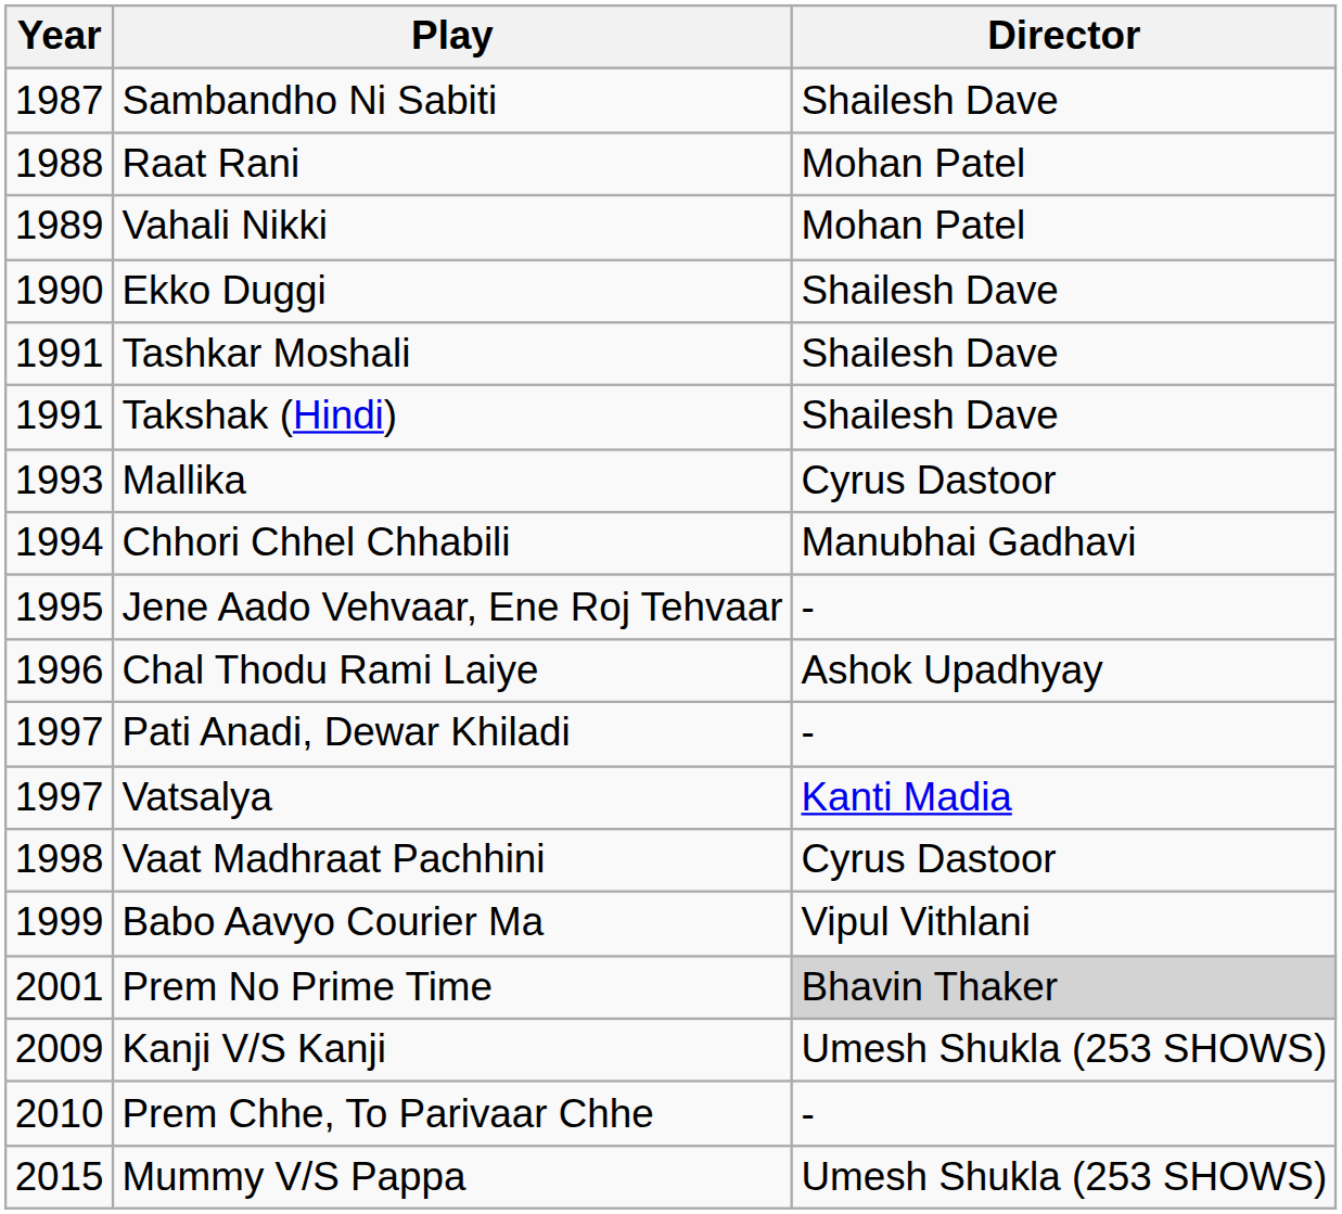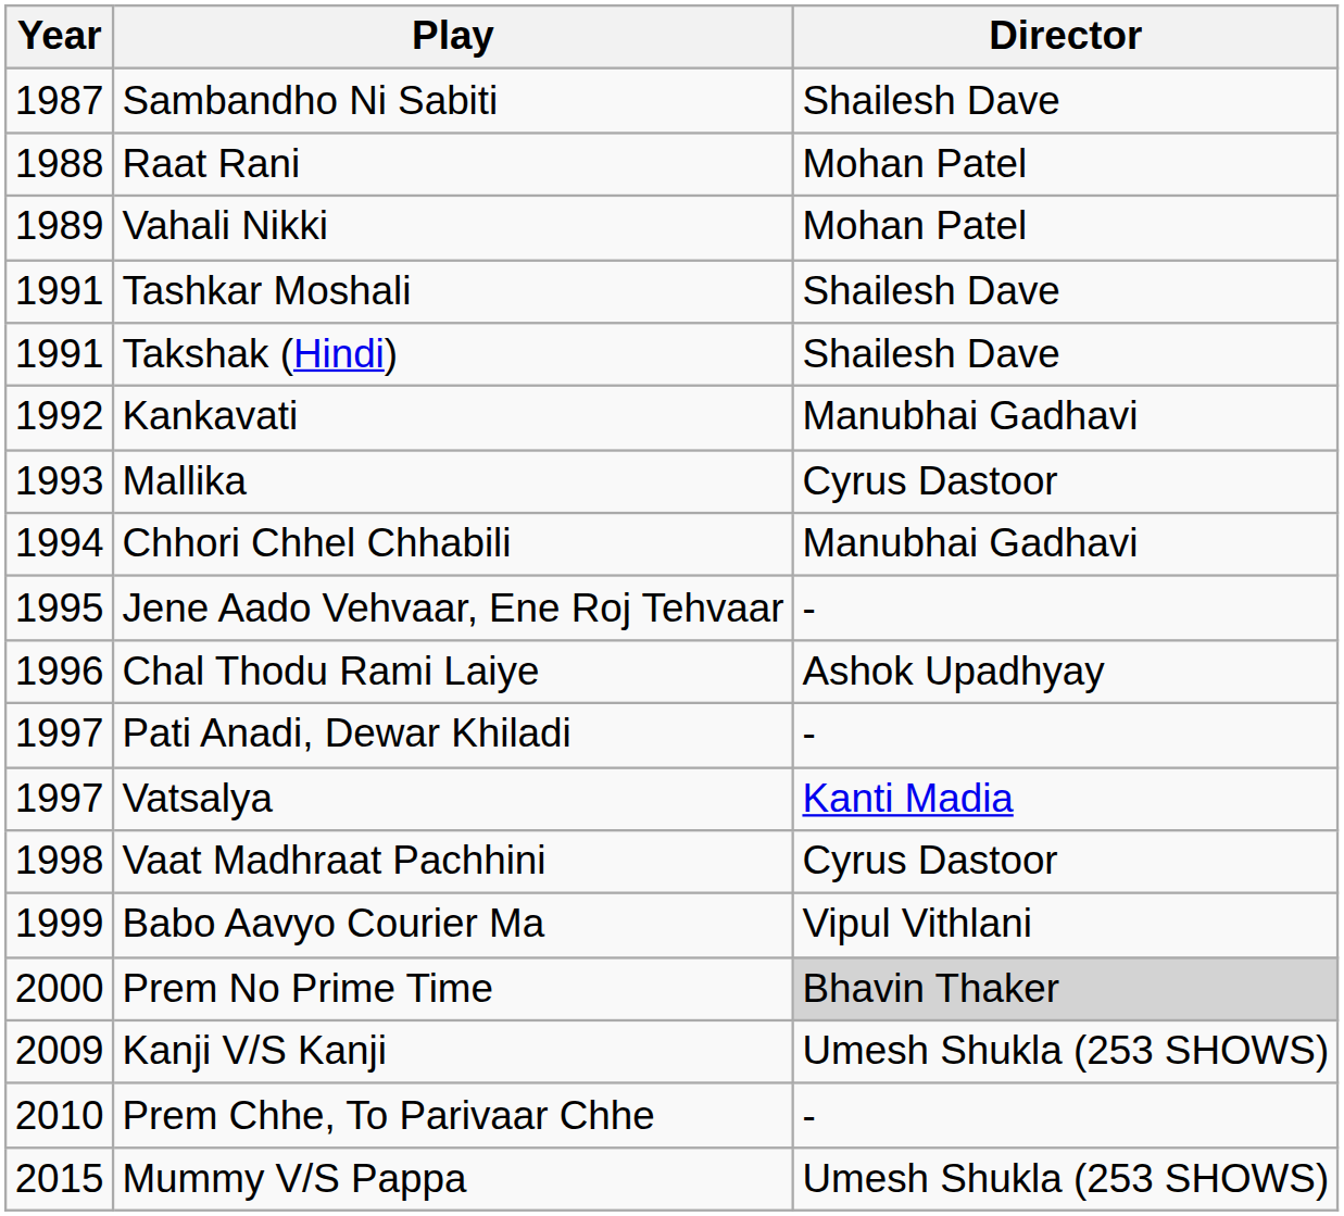- row: 1990 | Ekko Duggi | Shailesh Dave
+ row: 1992 | Kankavati | Manubhai Gadhavi
Prem No Prime Time | Year: 2001 -> 2000
